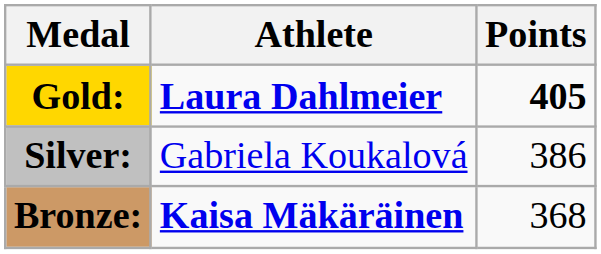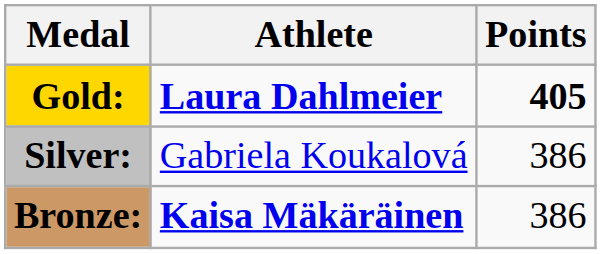Bronze: | Points: 368 -> 386
